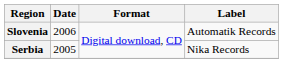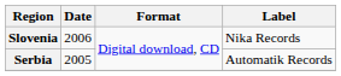Slovenia | Label: Automatik Records -> Nika Records
Serbia | Label: Nika Records -> Automatik Records
